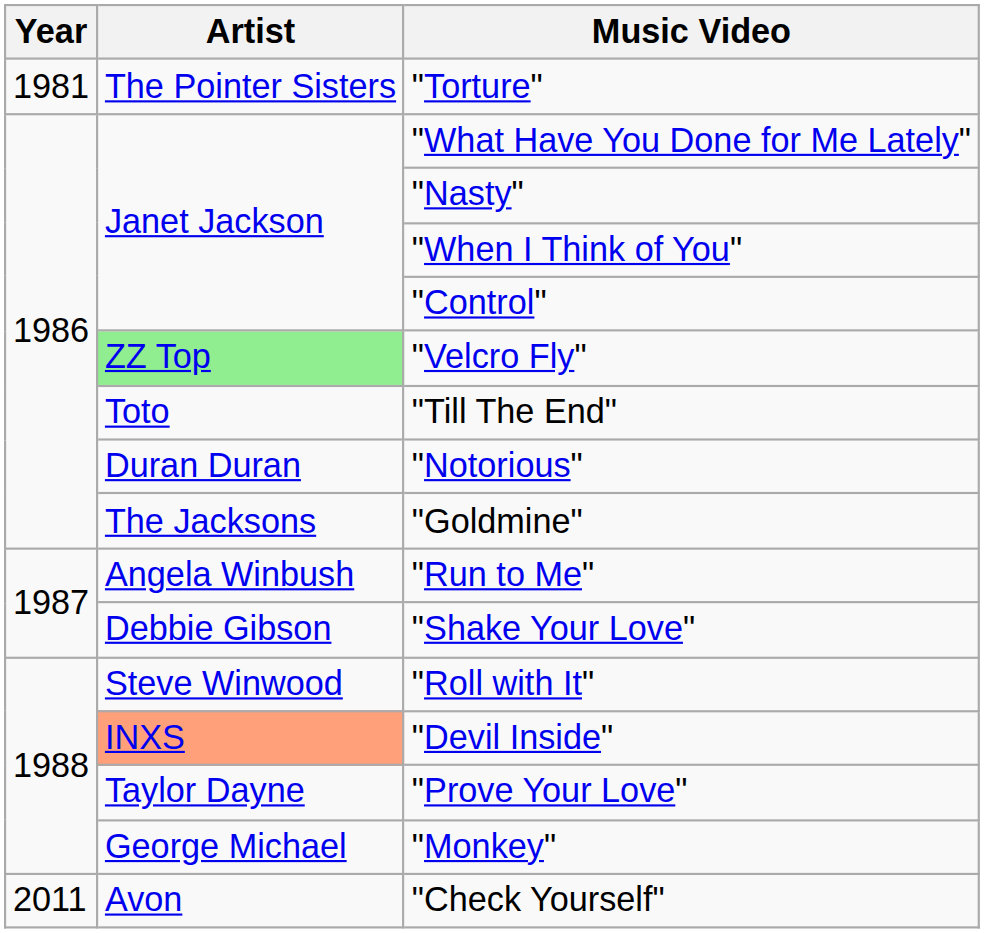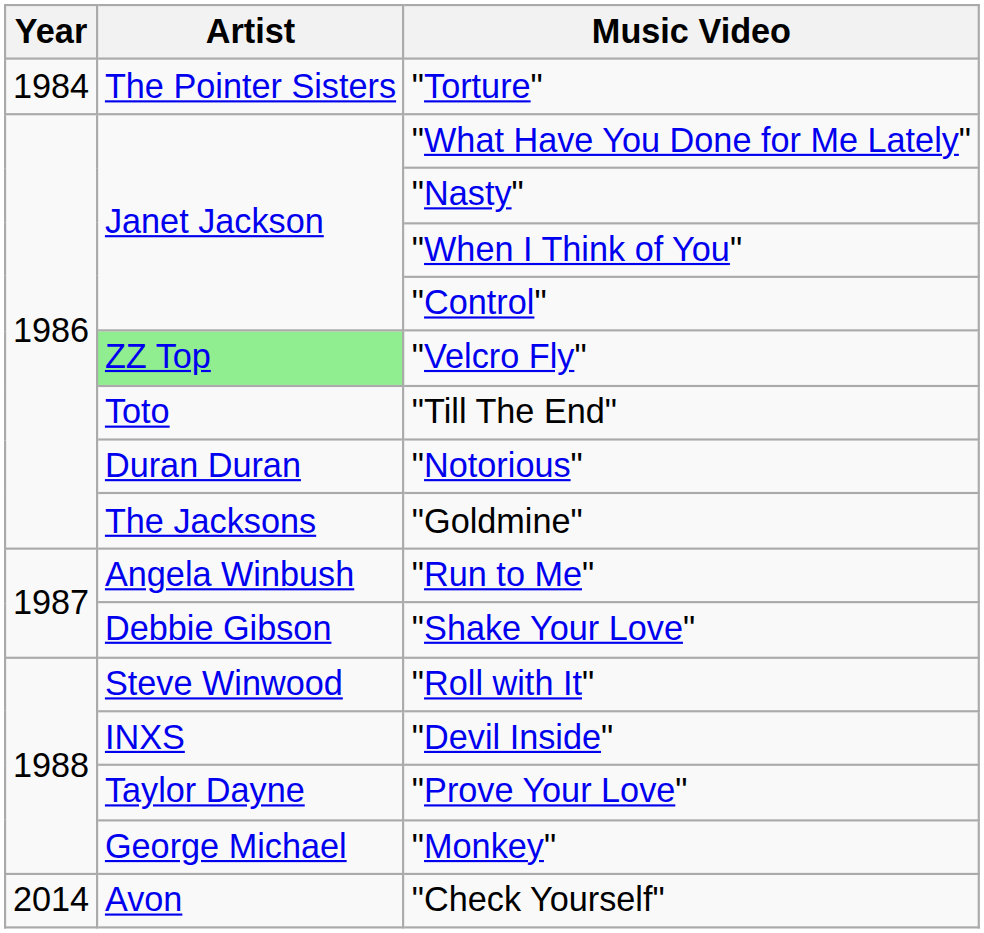"Torture" | Year: 1981 -> 1984
"Devil Inside" | Artist: lightsalmon background -> no background
"Check Yourself" | Year: 2011 -> 2014
